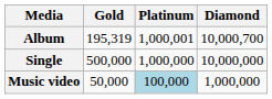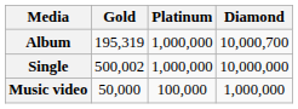Album | Platinum: 1,000,001 -> 1,000,000
Single | Gold: 500,000 -> 500,002
Music video | Platinum: lightblue background -> no background
